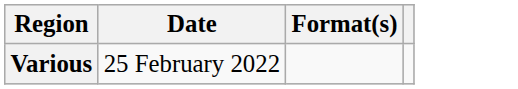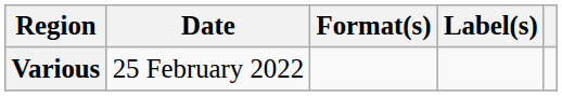+ column: Label(s)
